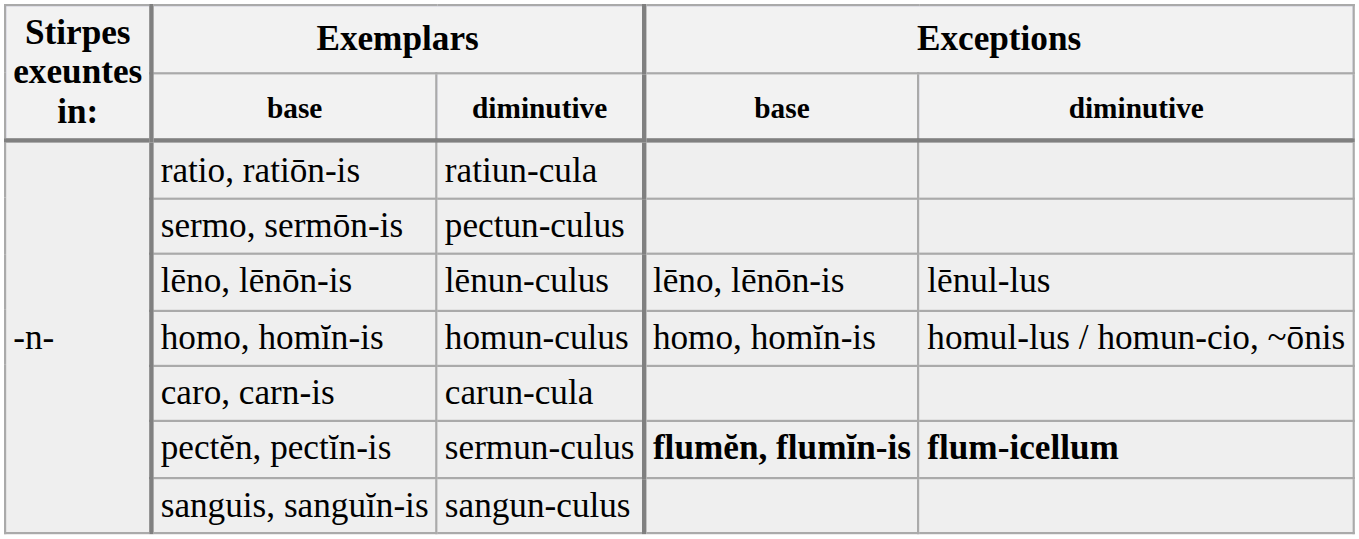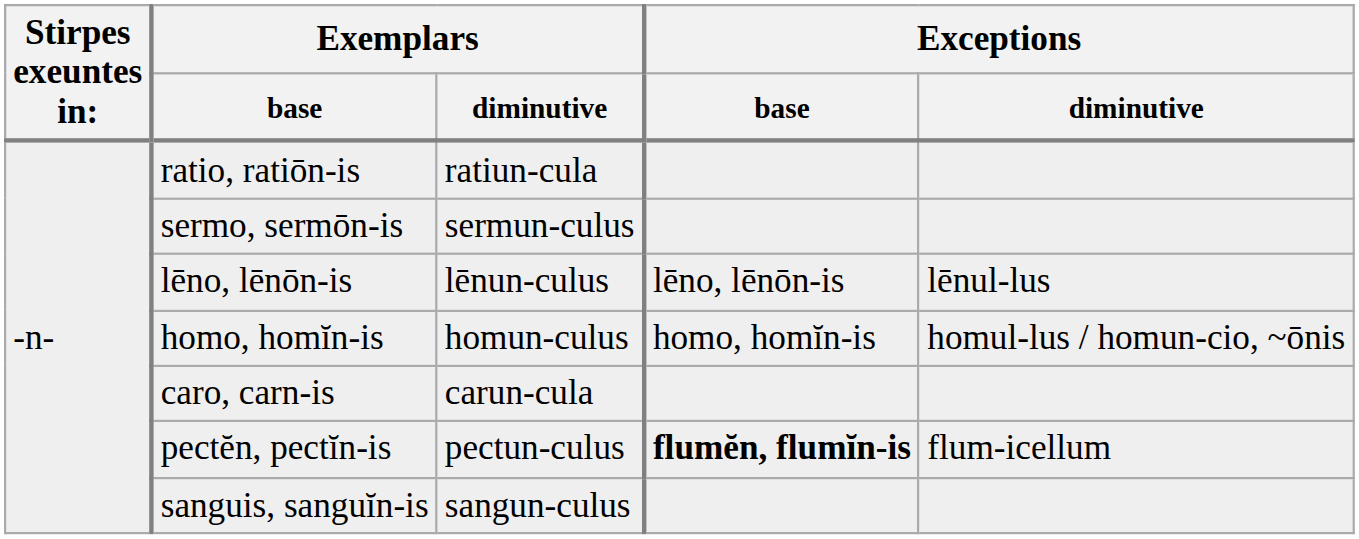sermo, sermōn-is | Exemplars / diminutive: pectun-culus -> sermun-culus
pectĕn, pectĭn-is | Exemplars / diminutive: sermun-culus -> pectun-culus
pectĕn, pectĭn-is | Exceptions / diminutive: bold -> normal
